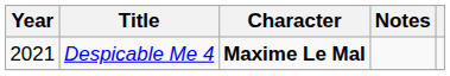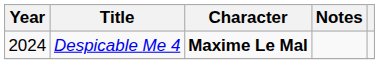Despicable Me 4 | Year: 2021 -> 2024
